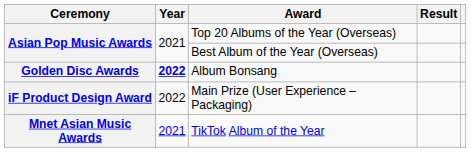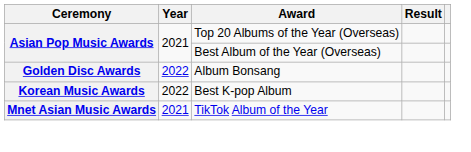Album Bonsang | Year: bold -> normal
- row: iF Product Design Award | 2022 | Main Prize (User Experience – Packaging)
+ row: Korean Music Awards | 2022 | Best K-pop Album
